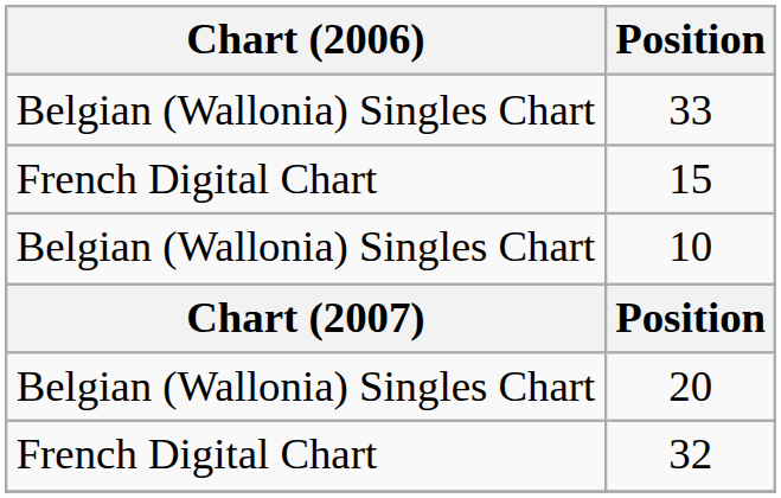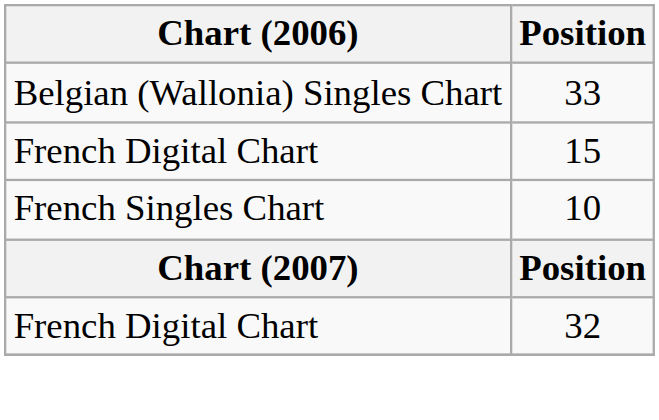10 | Chart (2006): Belgian (Wallonia) Singles Chart -> French Singles Chart
- row: Belgian (Wallonia) Singles Chart | 20
